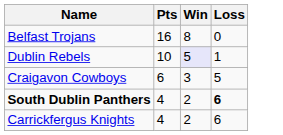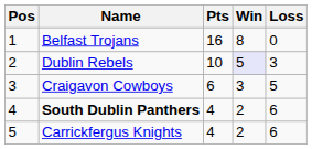+ column: Pos | 1 | 2 | 3 | 4 | 5
Dublin Rebels | Loss: 1 -> 3
South Dublin Panthers | Loss: bold -> normal
